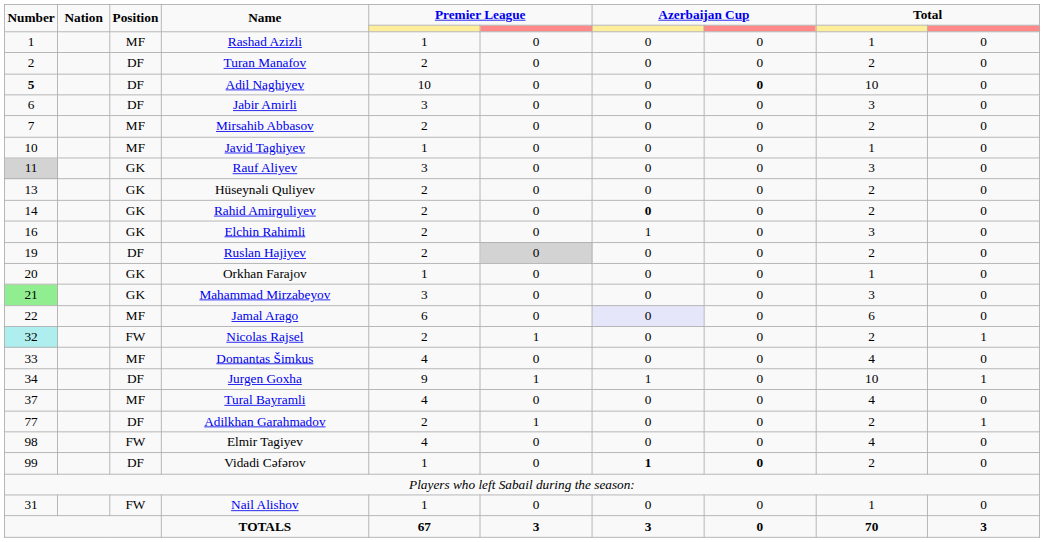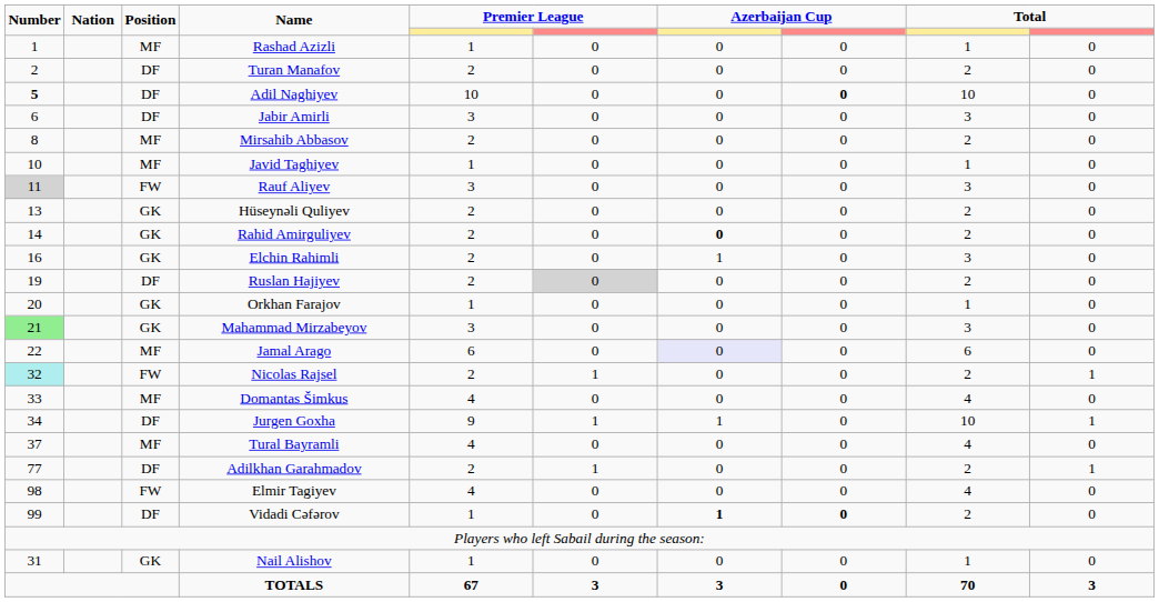Mirsahib Abbasov | Number: 7 -> 8
Rauf Aliyev | Position: GK -> FW
Nail Alishov | Position: FW -> GK
